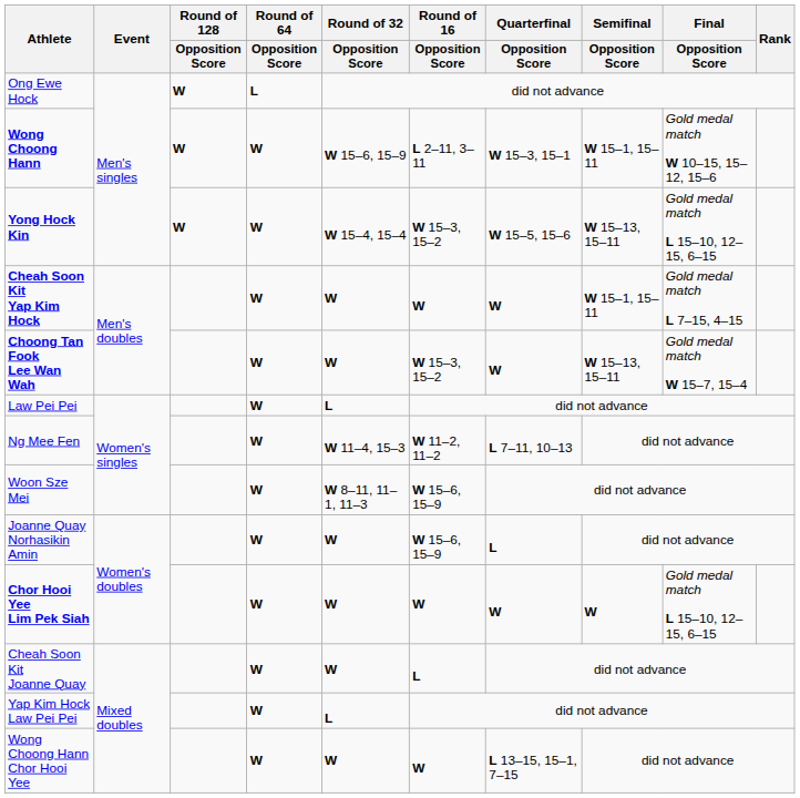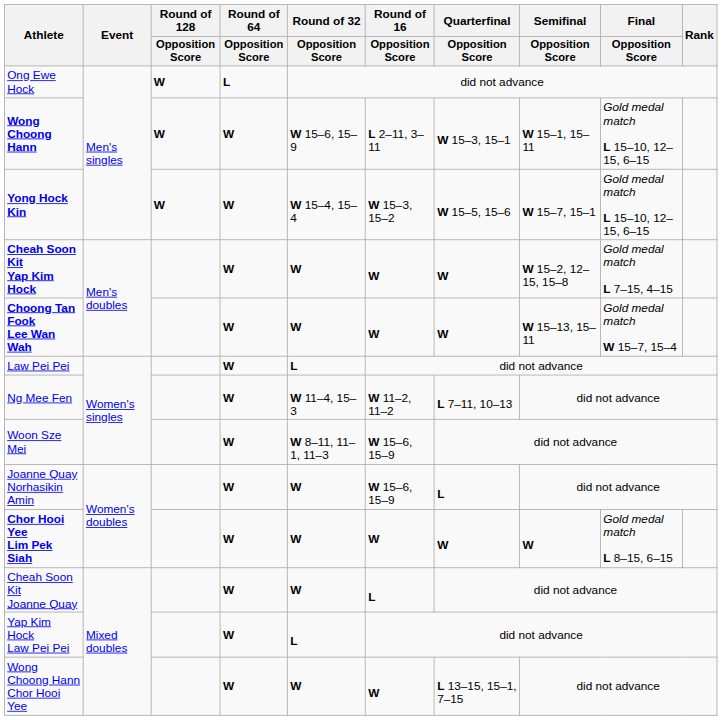Wong Choong Hann | Final / Opposition Score: Gold medal match W 10–15, 15–12, 15–6 -> Gold medal match L 15–10, 12–15, 6–15
Yong Hock Kin | Semifinal / Opposition Score: W 15–13, 15–11 -> W 15–7, 15–1
Cheah Soon Kit Yap Kim Hock | Semifinal / Opposition Score: W 15–1, 15–11 -> W 15–2, 12–15, 15–8
Choong Tan Fook Lee Wan Wah | Round of 16 / Opposition Score: W 15–3, 15–2 -> W
Chor Hooi Yee Lim Pek Siah | Final / Opposition Score: Gold medal match L 15–10, 12–15, 6–15 -> Gold medal match L 8–15, 6–15
